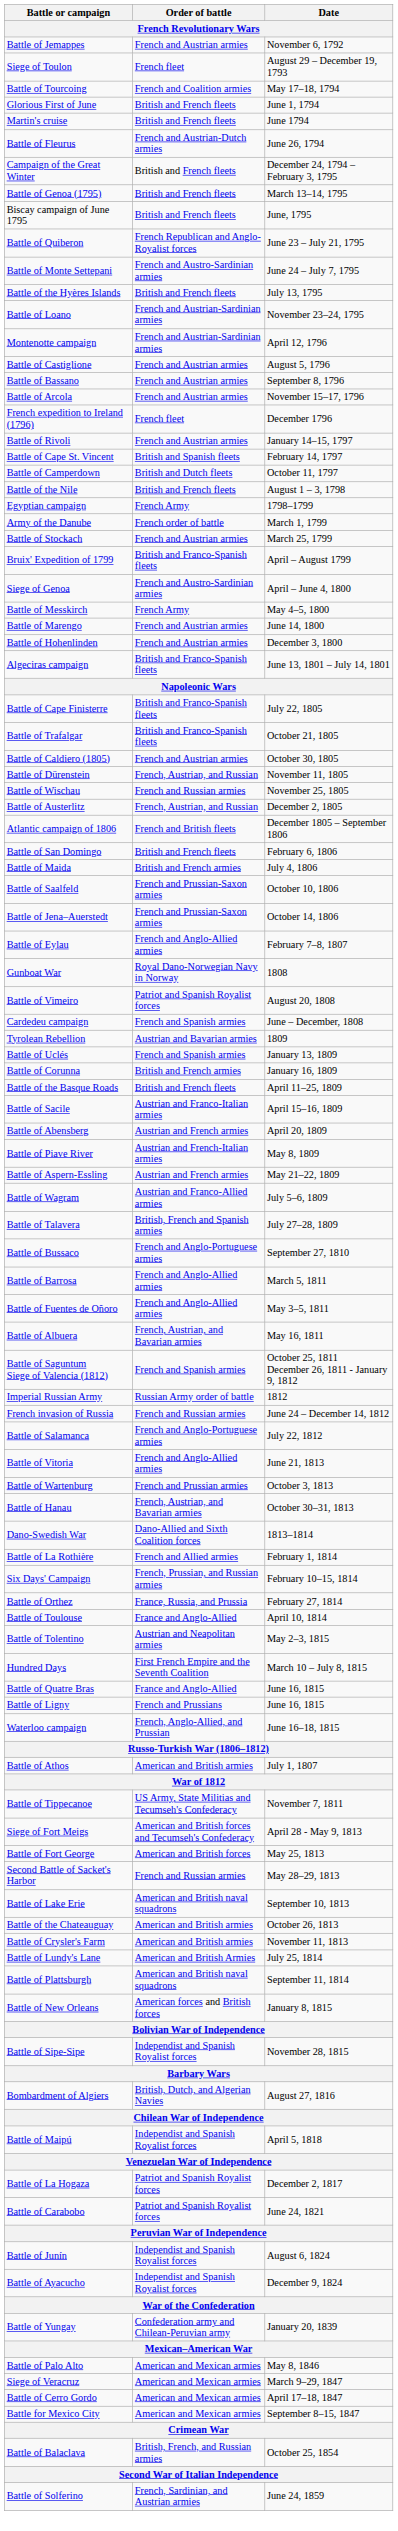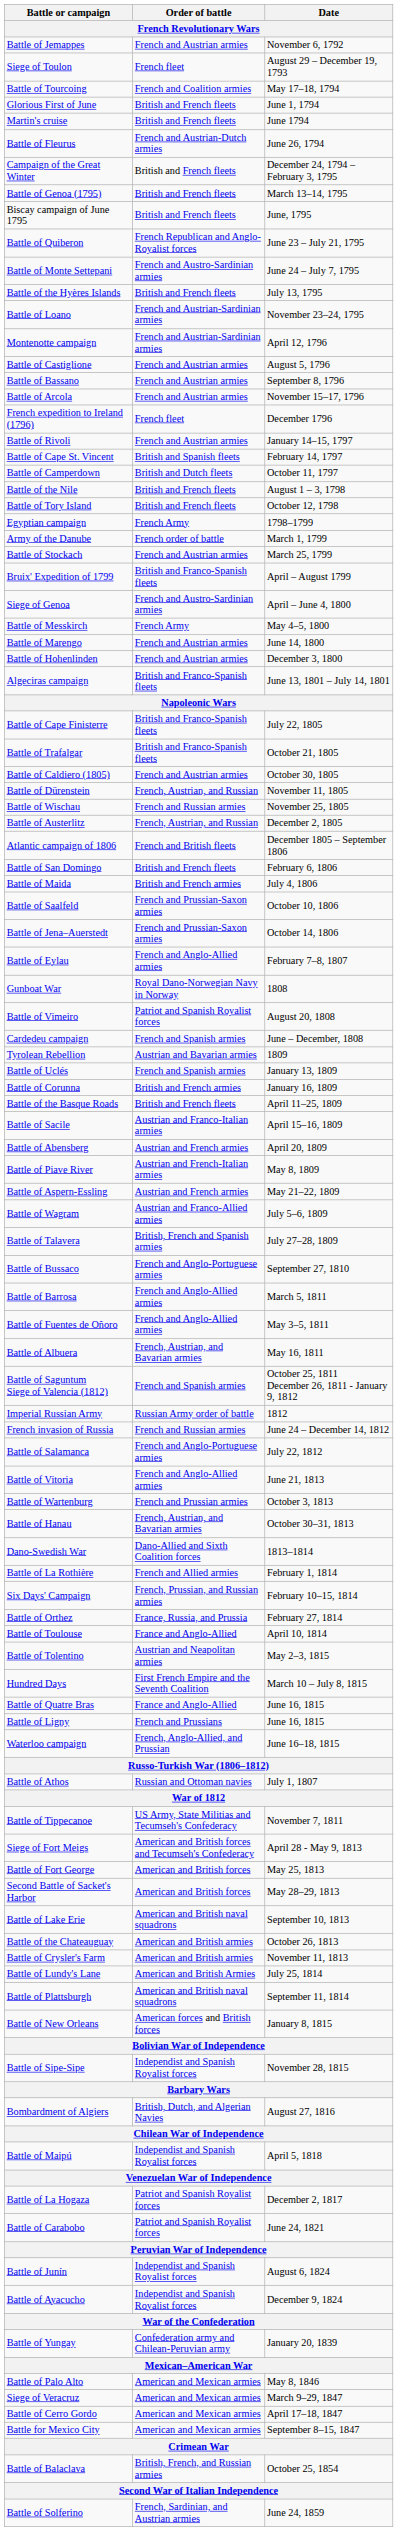+ row: Battle of Tory Island | British and French fleets | October 12, 1798
Battle of Athos | Order of battle: American and British armies -> Russian and Ottoman navies
Second Battle of Sacket's Harbor | Order of battle: French and Russian armies -> American and British forces
